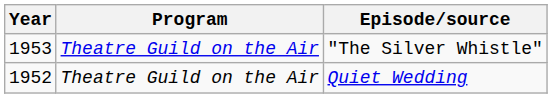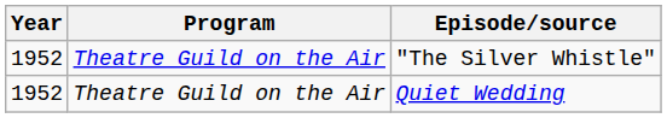"The Silver Whistle" | Year: 1953 -> 1952
